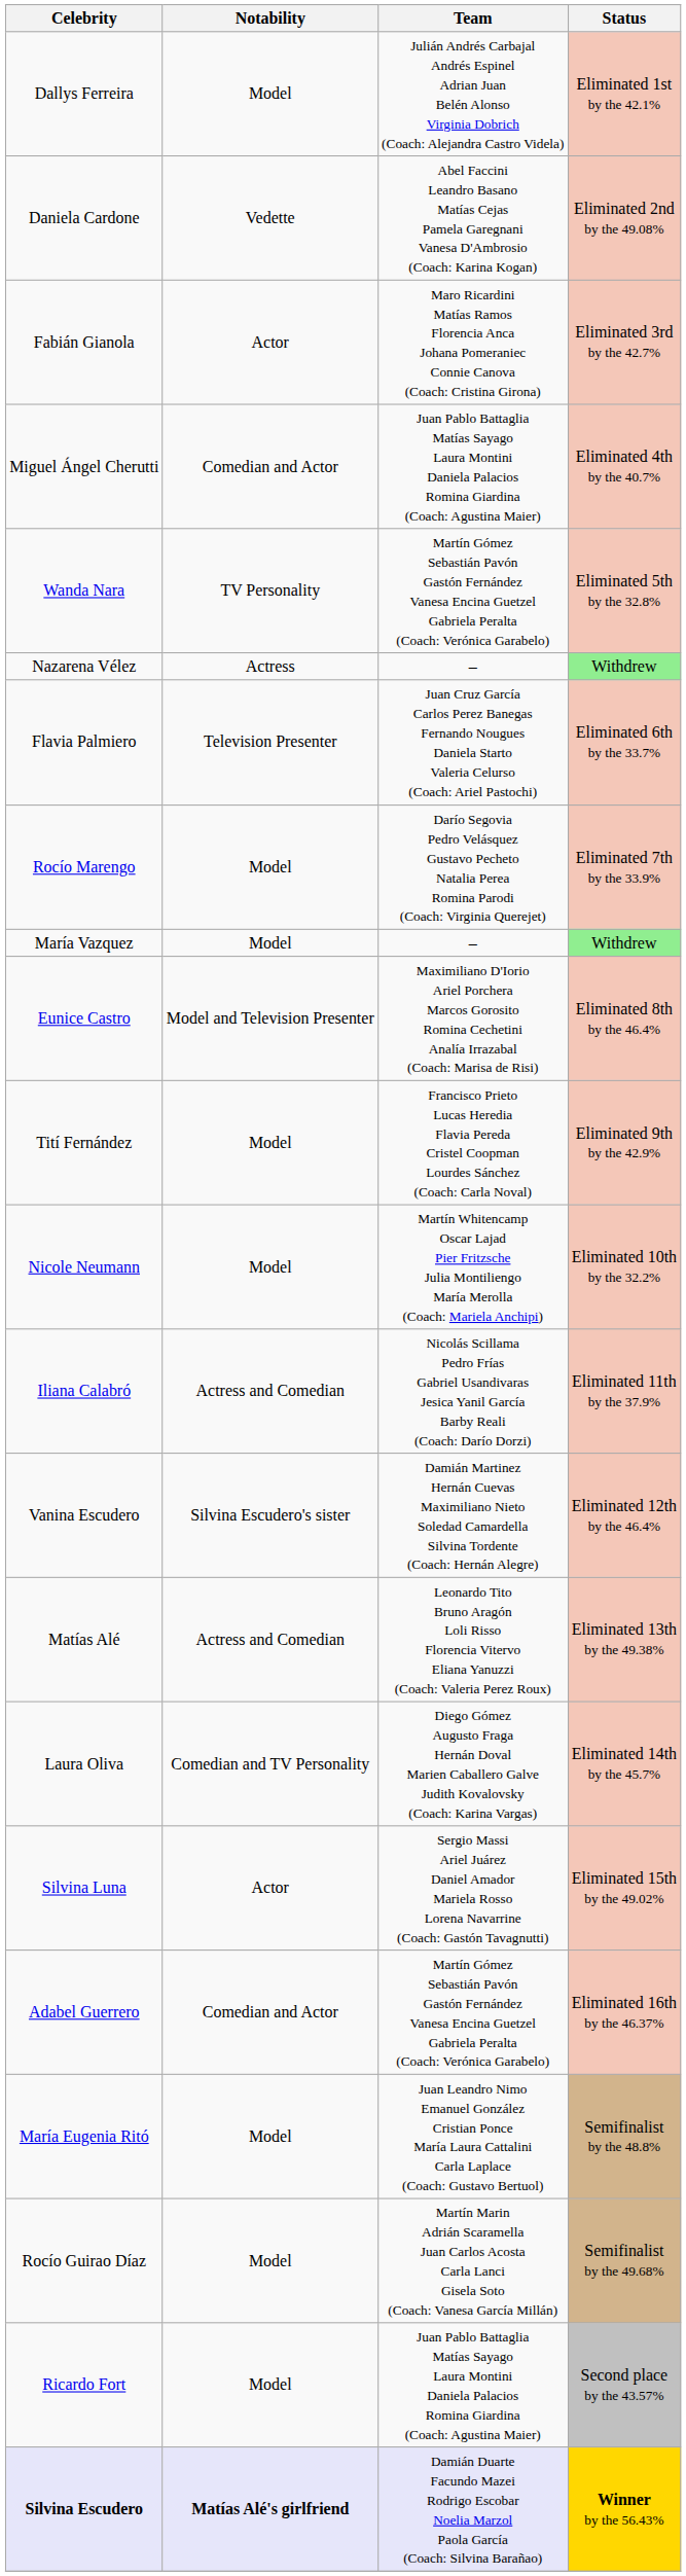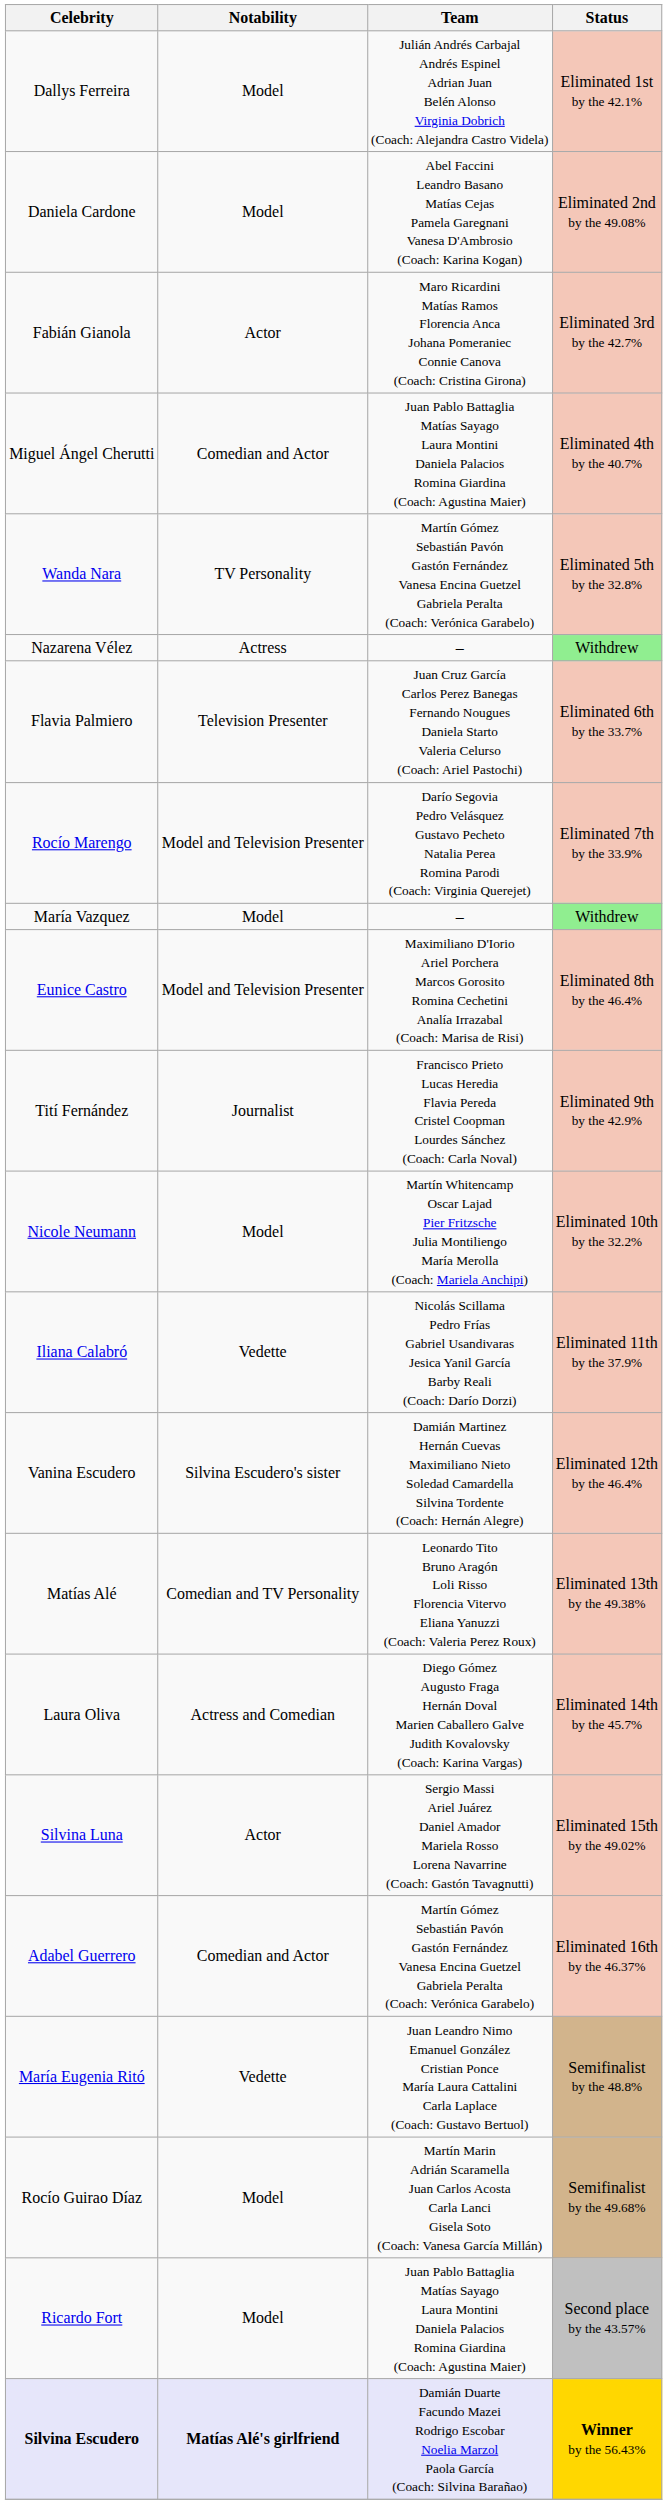Daniela Cardone | Notability: Vedette -> Model
Rocío Marengo | Notability: Model -> Model and Television Presenter
Tití Fernández | Notability: Model -> Journalist
Iliana Calabró | Notability: Actress and Comedian -> Vedette
Matías Alé | Notability: Actress and Comedian -> Comedian and TV Personality
Laura Oliva | Notability: Comedian and TV Personality -> Actress and Comedian
María Eugenia Ritó | Notability: Model -> Vedette
